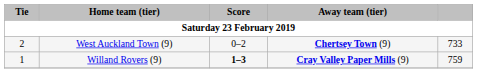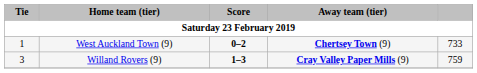West Auckland Town (9) | Tie: 2 -> 1
West Auckland Town (9) | Score: normal -> bold
Willand Rovers (9) | Tie: 1 -> 3
